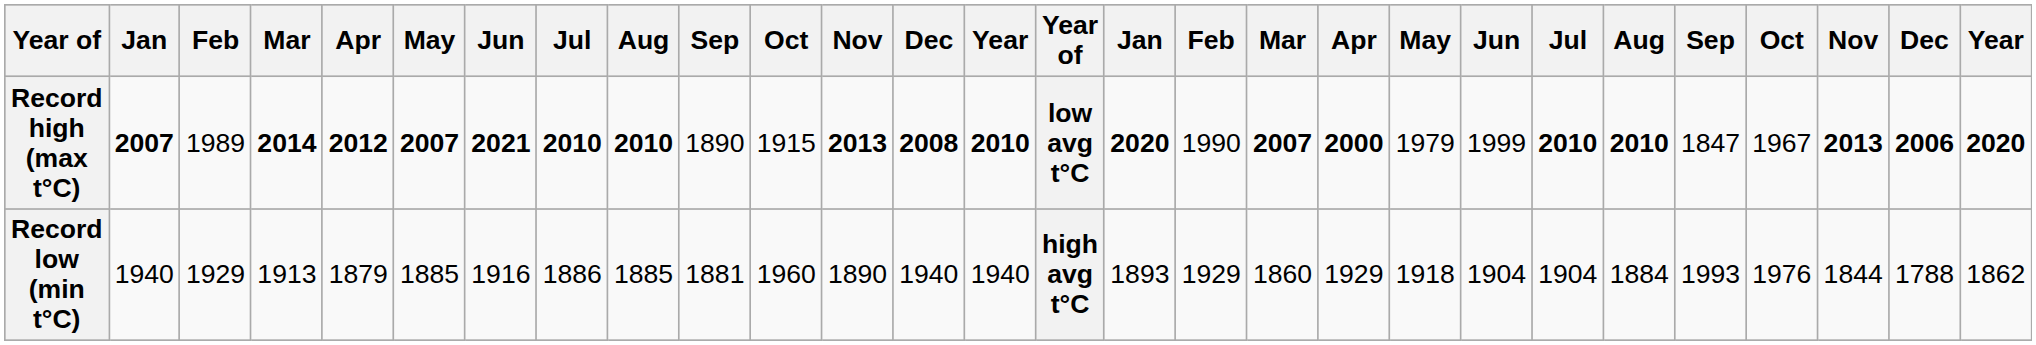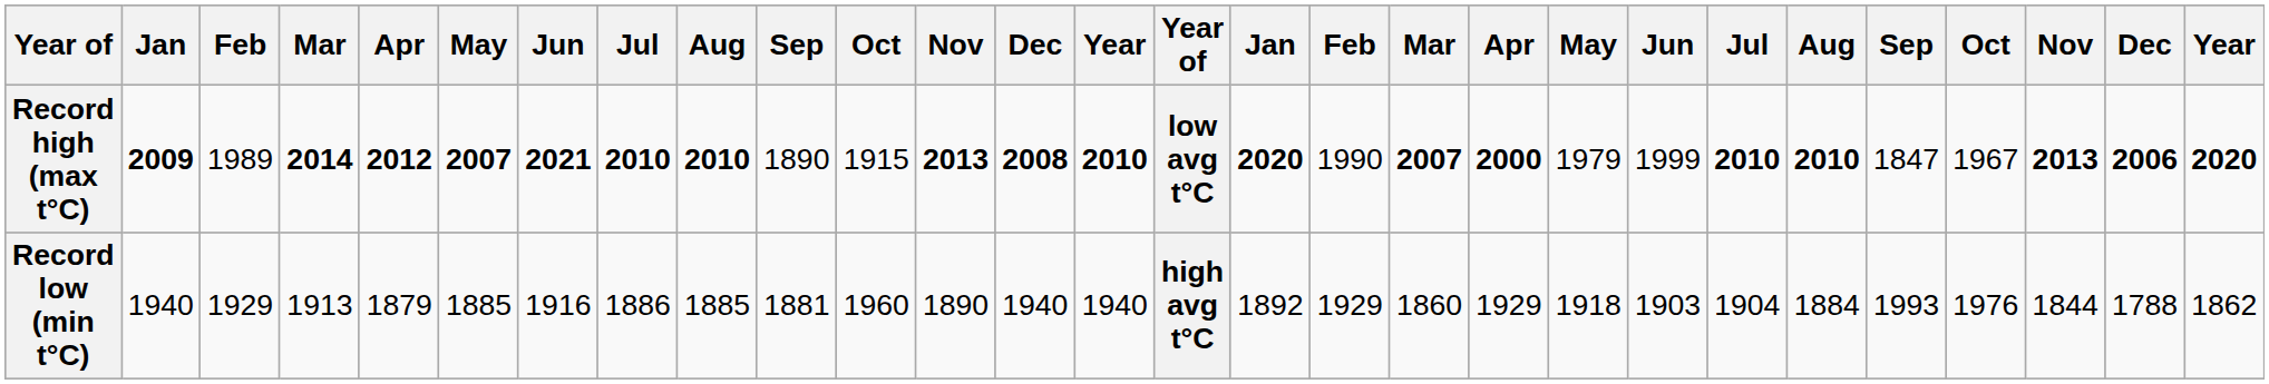Record high (max t°C) | column 2: 2007 -> 2009
Record low (min t°C) | column 16: 1893 -> 1892
Record low (min t°C) | column 21: 1904 -> 1903
